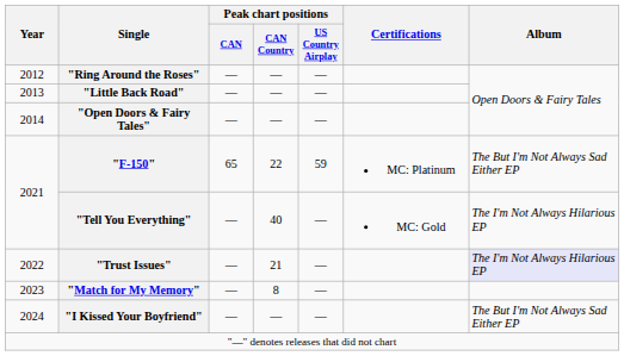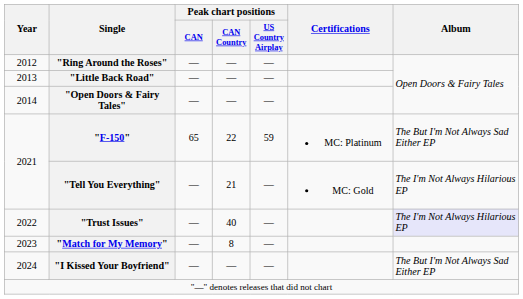"Tell You Everything" | Peak chart positions / CAN Country: 40 -> 21
"Trust Issues" | Peak chart positions / CAN Country: 21 -> 40
